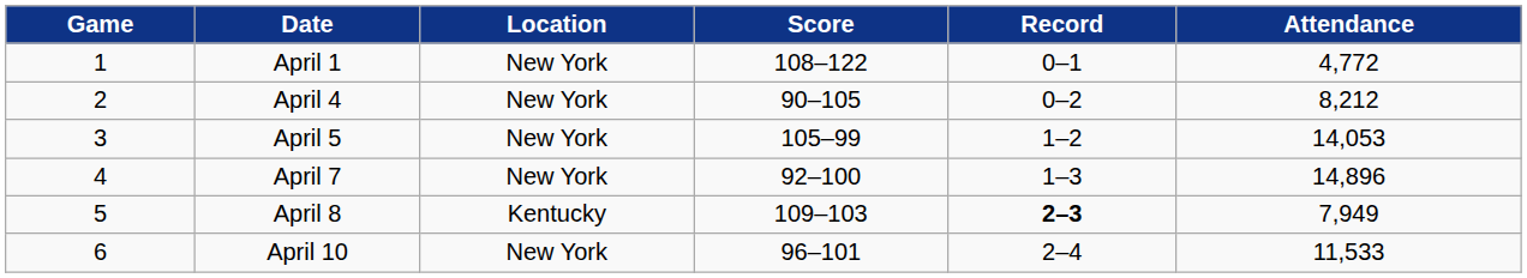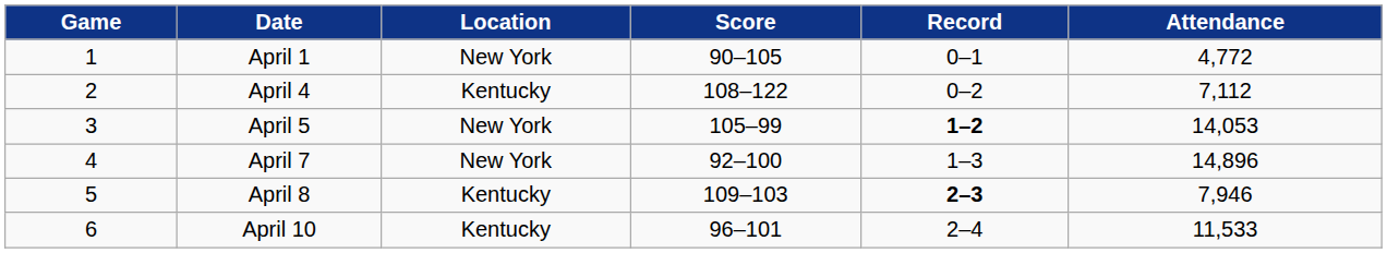April 1 | Score: 108–122 -> 90–105
April 4 | Location: New York -> Kentucky
April 4 | Score: 90–105 -> 108–122
April 4 | Attendance: 8,212 -> 7,112
April 5 | Record: normal -> bold
April 8 | Attendance: 7,949 -> 7,946
April 10 | Location: New York -> Kentucky
